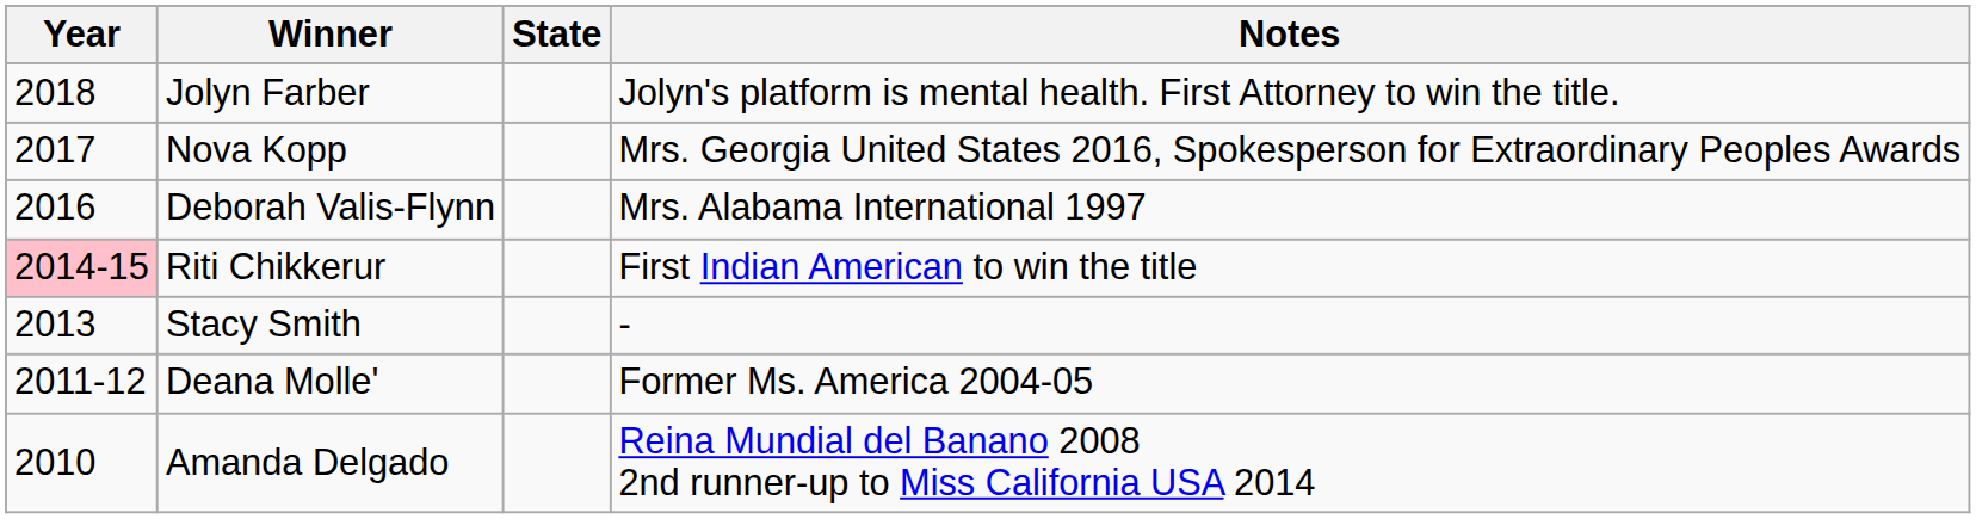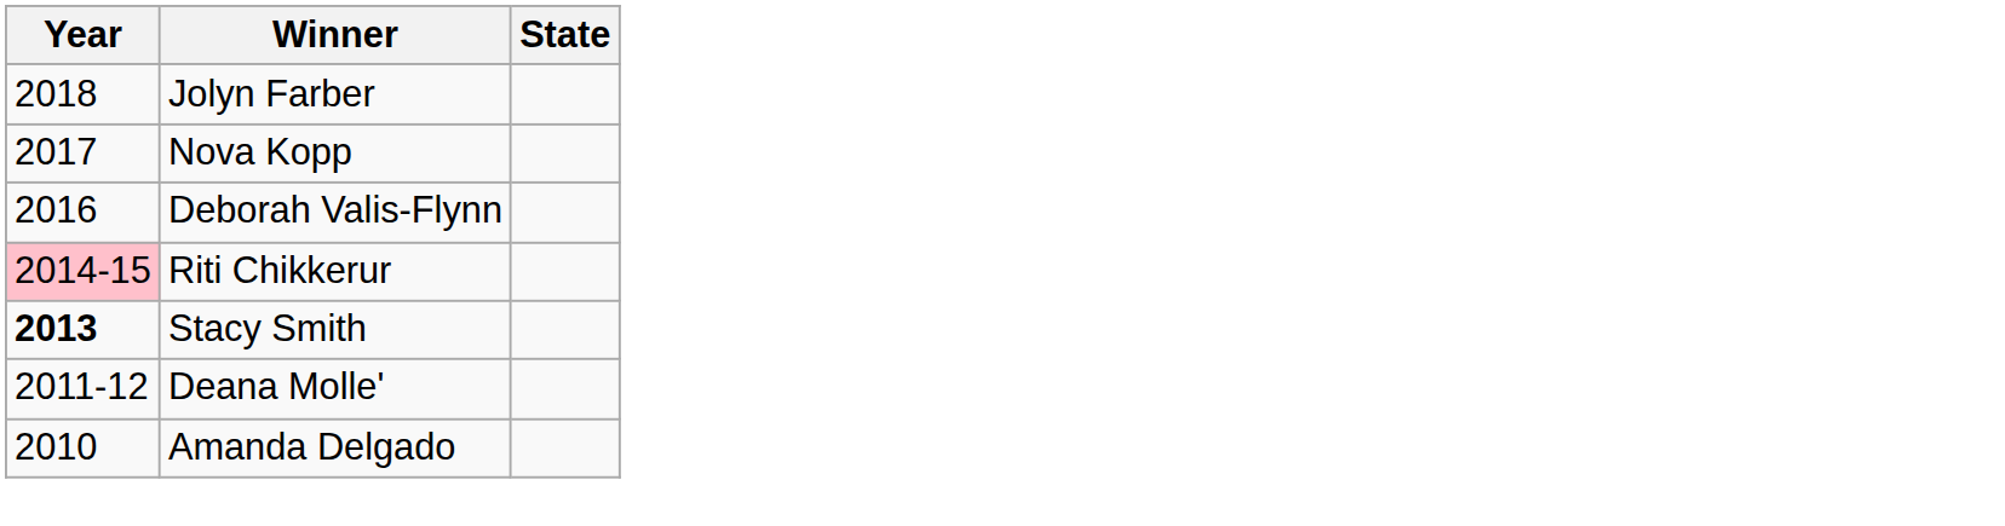- column: Notes | Jolyn's platform is mental health. First Attorney to win the title. | Mrs. Georgia United States 2016, Spokesperson for Extraordinary Peoples Awards | Mrs. Alabama International 1997 | First Indian American to win the title | - | Former Ms. America 2004-05 | Reina Mundial del Banano 2008 2nd runner-up to Miss California USA 2014
Stacy Smith | Year: normal -> bold
